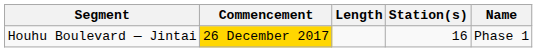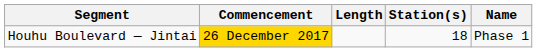Houhu Boulevard — Jintai | Station(s): 16 -> 18
